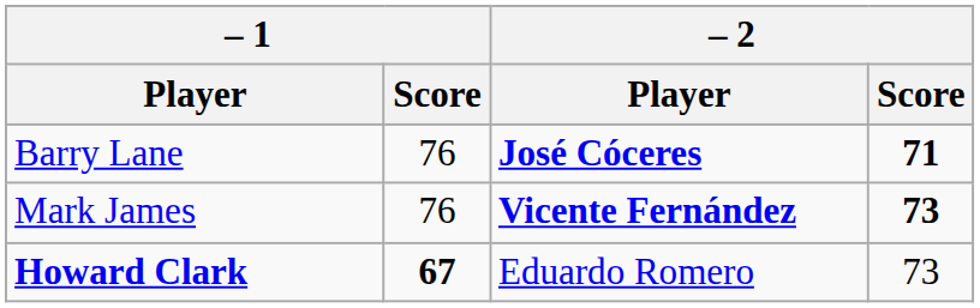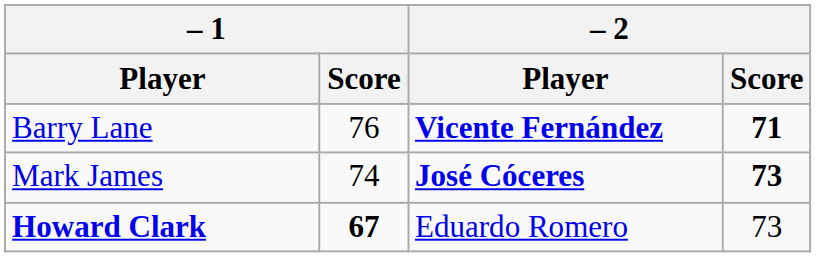Barry Lane | – 2 / Player: José Cóceres -> Vicente Fernández
Mark James | – 1 / Score: 76 -> 74
Mark James | – 2 / Player: Vicente Fernández -> José Cóceres
